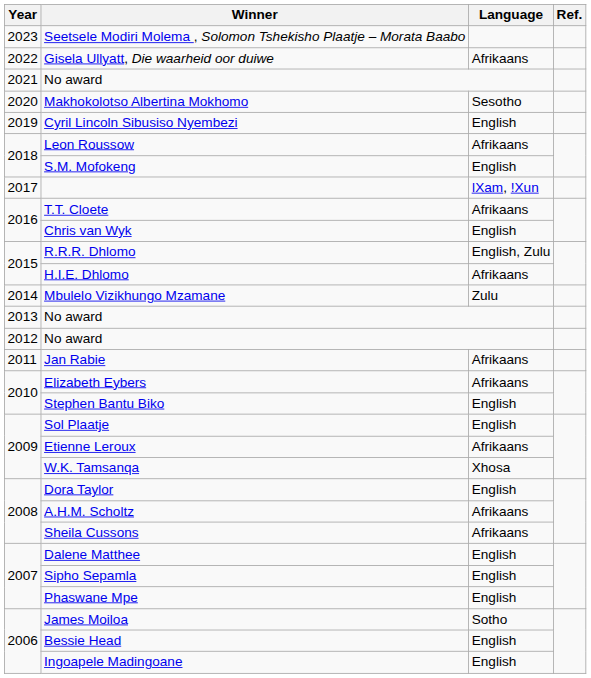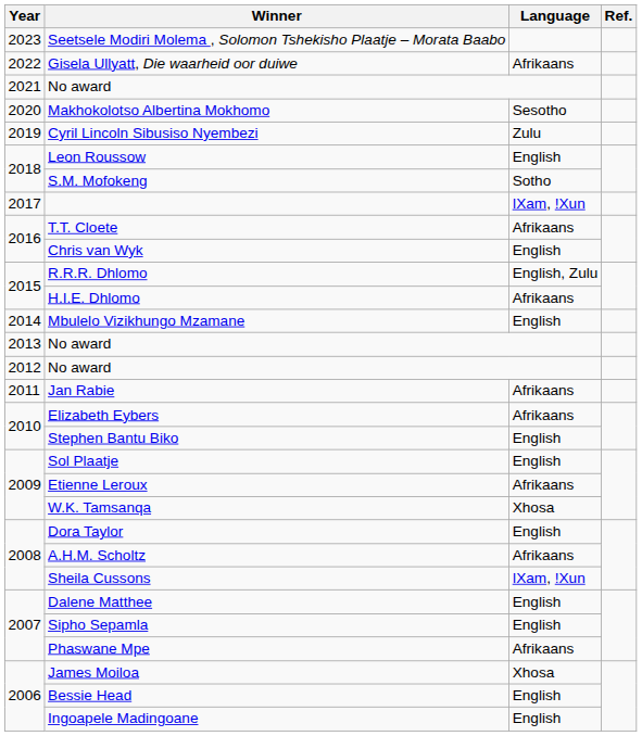Cyril Lincoln Sibusiso Nyembezi | Language: English -> Zulu
Leon Roussow | Language: Afrikaans -> English
S.M. Mofokeng | Language: English -> Sotho
Mbulelo Vizikhungo Mzamane | Language: Zulu -> English
Sheila Cussons | Language: Afrikaans -> ǀXam, !Xun
Phaswane Mpe | Language: English -> Afrikaans
James Moiloa | Language: Sotho -> Xhosa
